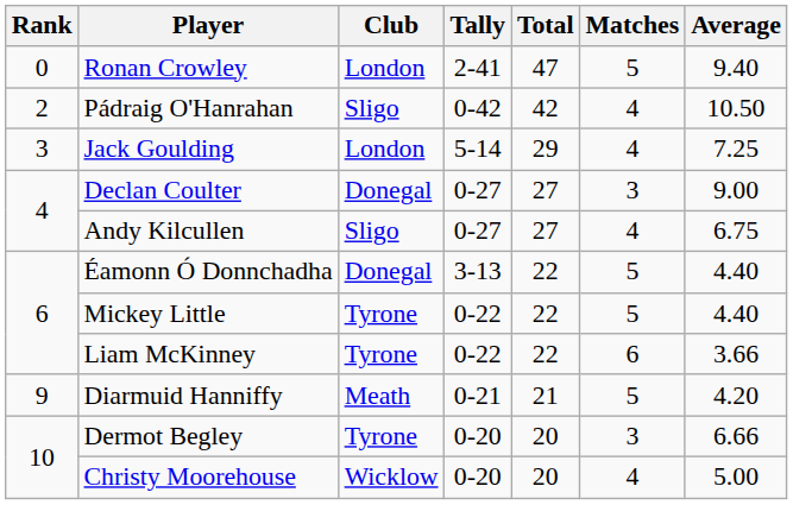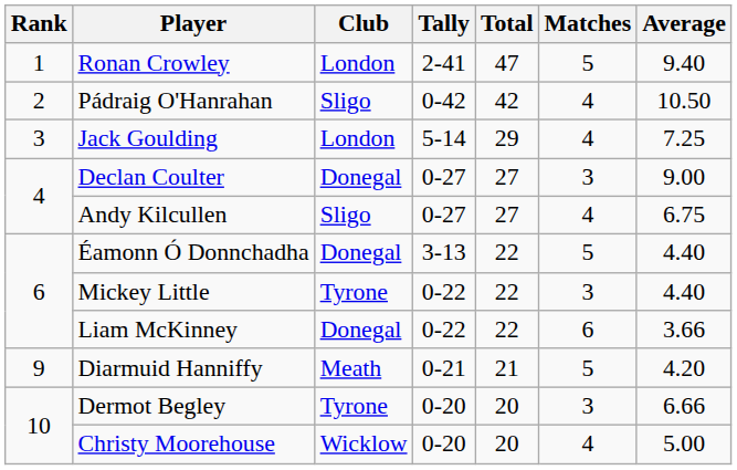Ronan Crowley | Rank: 0 -> 1
Mickey Little | Matches: 5 -> 3
Liam McKinney | Club: Tyrone -> Donegal
